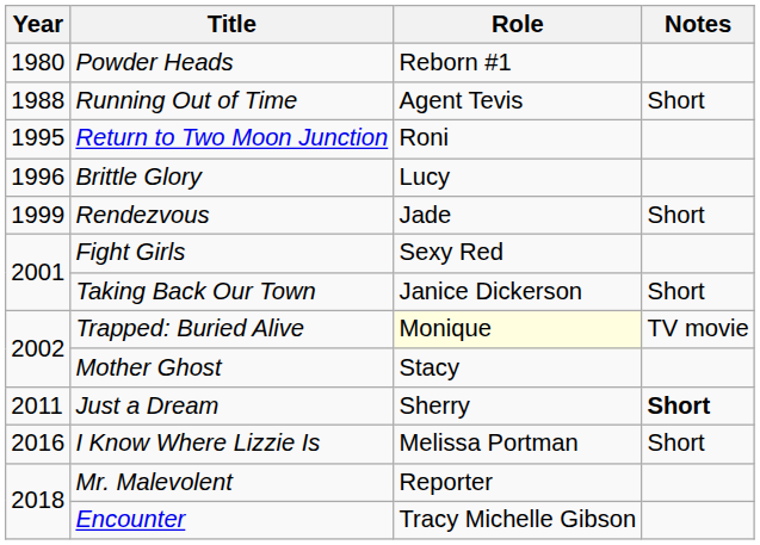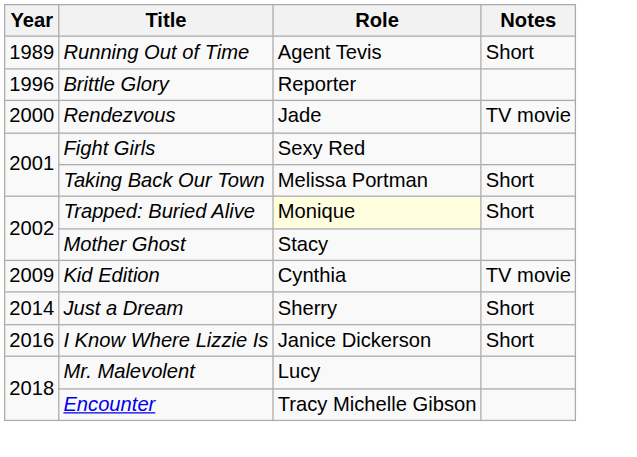- row: 1980 | Powder Heads | Reborn #1
Running Out of Time | Year: 1988 -> 1989
- row: 1995 | Return to Two Moon Junction | Roni
Brittle Glory | Role: Lucy -> Reporter
Rendezvous | Year: 1999 -> 2000
Rendezvous | Notes: Short -> TV movie
Taking Back Our Town | Role: Janice Dickerson -> Melissa Portman
Trapped: Buried Alive | Notes: TV movie -> Short
+ row: 2009 | Kid Edition | Cynthia | TV movie
Just a Dream | Year: 2011 -> 2014
Just a Dream | Notes: bold -> normal
I Know Where Lizzie Is | Role: Melissa Portman -> Janice Dickerson
Mr. Malevolent | Role: Reporter -> Lucy
